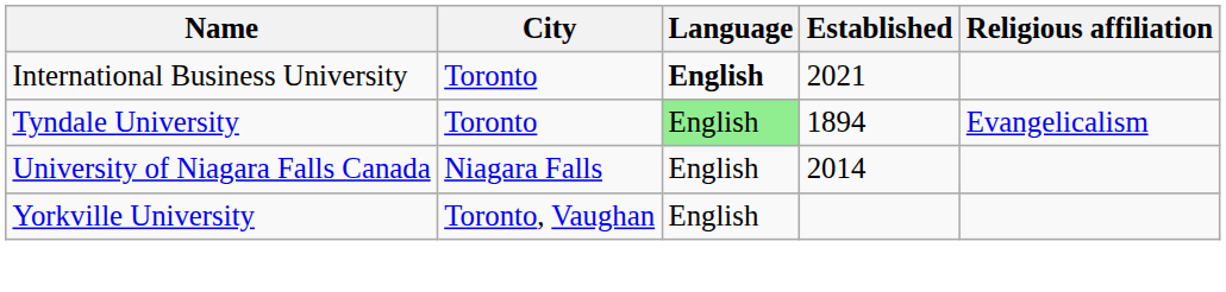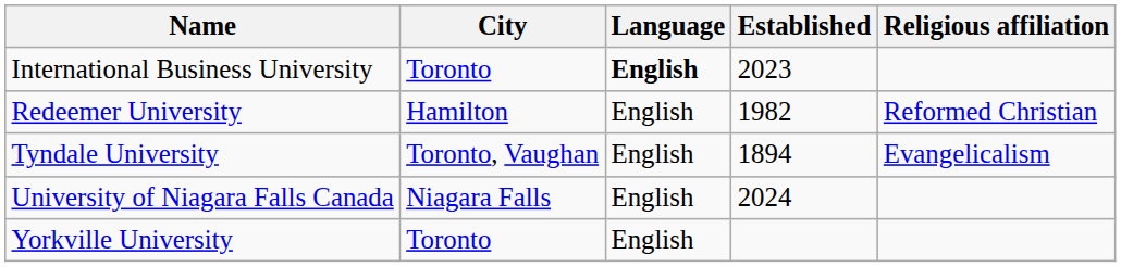International Business University | Established: 2021 -> 2023
+ row: Redeemer University | Hamilton | English | 1982 | Reformed Christian
Tyndale University | City: Toronto -> Toronto, Vaughan
Tyndale University | Language: lightgreen background -> no background
University of Niagara Falls Canada | Established: 2014 -> 2024
Yorkville University | City: Toronto, Vaughan -> Toronto
